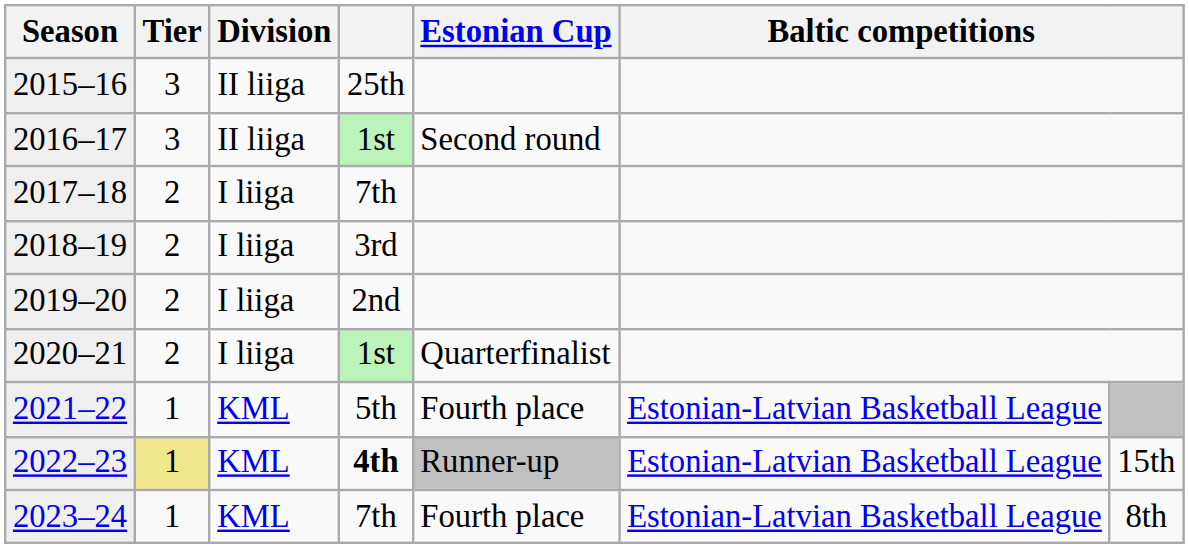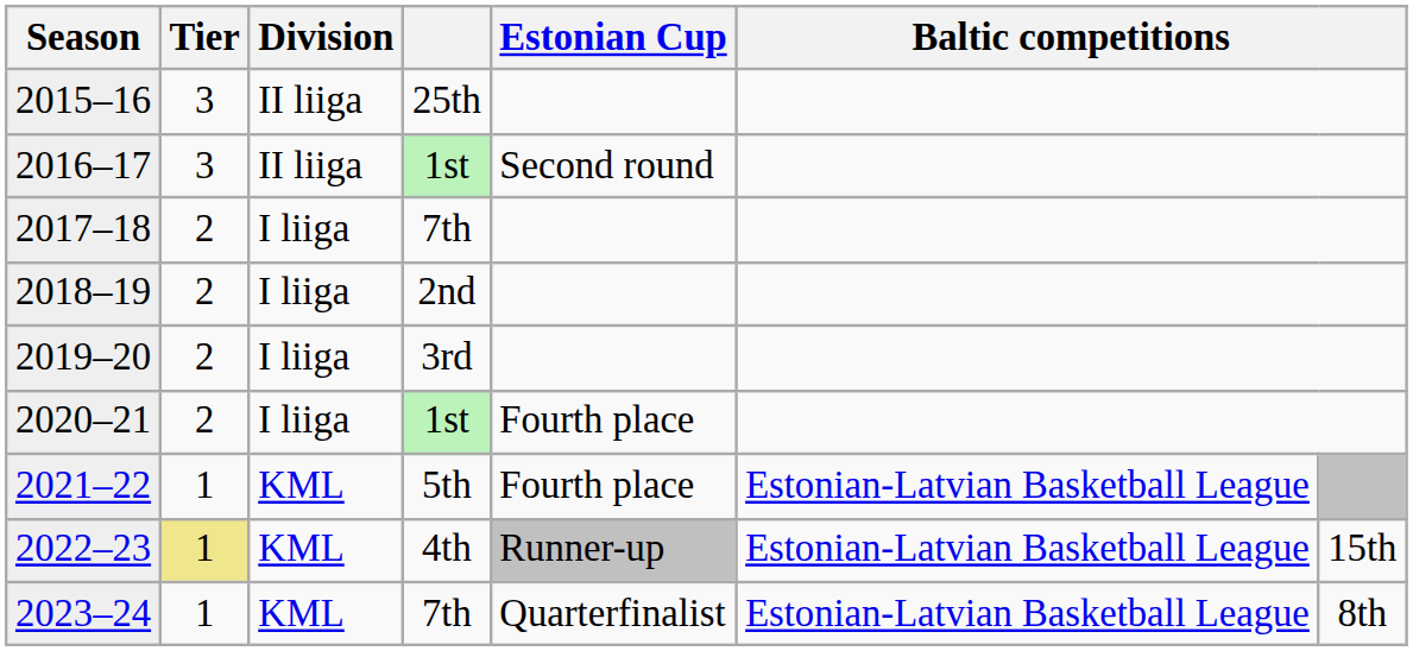2018–19 | column 4: 3rd -> 2nd
2019–20 | column 4: 2nd -> 3rd
2020–21 | Estonian Cup: Quarterfinalist -> Fourth place
2022–23 | column 4: bold -> normal
2023–24 | Estonian Cup: Fourth place -> Quarterfinalist
